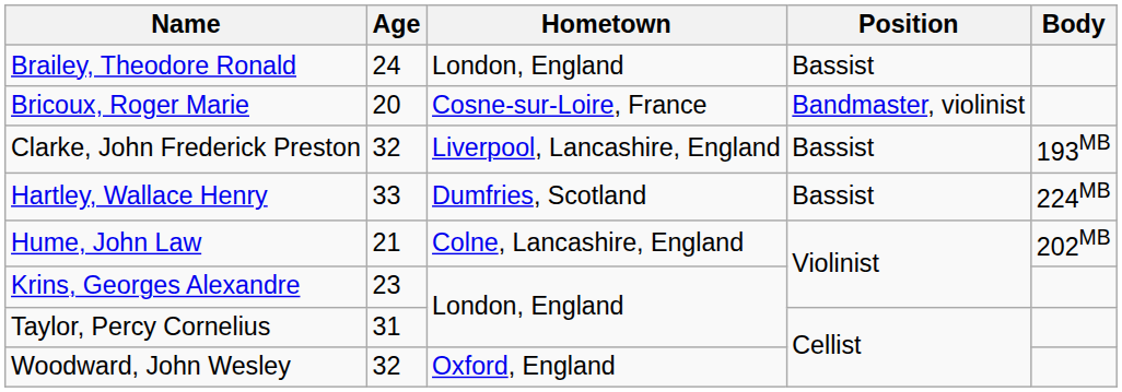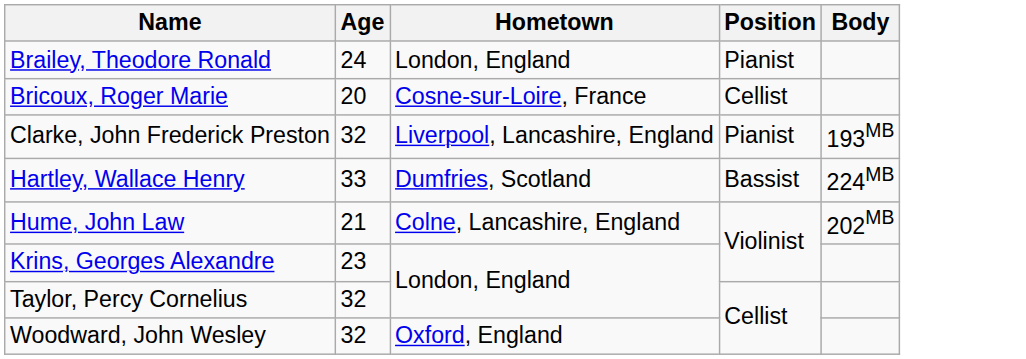Brailey, Theodore Ronald | Position: Bassist -> Pianist
Bricoux, Roger Marie | Position: Bandmaster, violinist -> Cellist
Clarke, John Frederick Preston | Position: Bassist -> Pianist
Taylor, Percy Cornelius | Age: 31 -> 32
